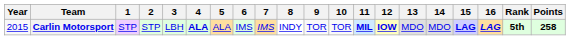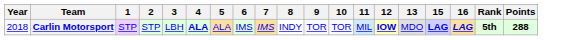- column: 14 | MDO
Carlin Motorsport | Year: 2015 -> 2018
Carlin Motorsport | 11: bold -> normal
Carlin Motorsport | Points: 258 -> 288
